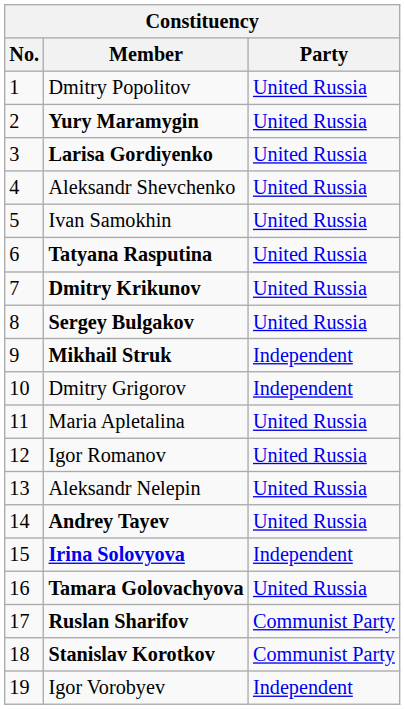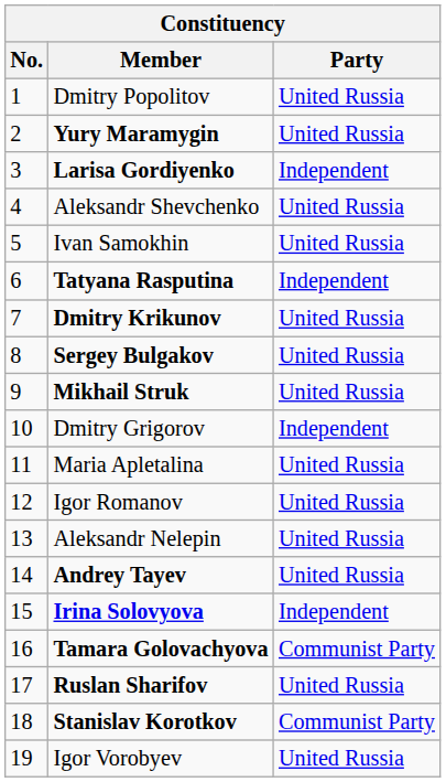Larisa Gordiyenko | Party: United Russia -> Independent
Tatyana Rasputina | Party: United Russia -> Independent
Mikhail Struk | Party: Independent -> United Russia
Tamara Golovachyova | Party: United Russia -> Communist Party
Ruslan Sharifov | Party: Communist Party -> United Russia
Igor Vorobyev | Party: Independent -> United Russia
